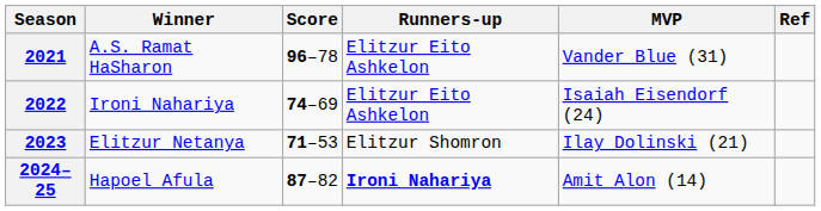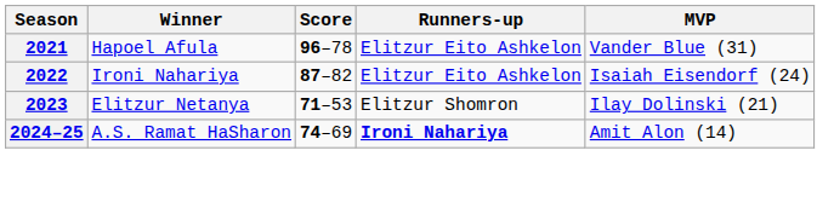- column: Ref
2021 | Winner: A.S. Ramat HaSharon -> Hapoel Afula
2022 | Score: 74–69 -> 87–82
2024–25 | Winner: Hapoel Afula -> A.S. Ramat HaSharon
2024–25 | Score: 87–82 -> 74–69
